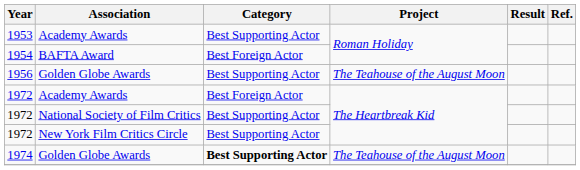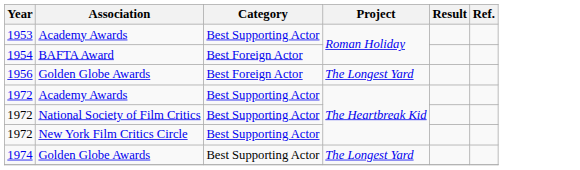1956 | Category: Best Supporting Actor -> Best Foreign Actor
1956 | Project: The Teahouse of the August Moon -> The Longest Yard
1972 / Academy Awards | Category: Best Foreign Actor -> Best Supporting Actor
1974 | Category: bold -> normal
1974 | Project: The Teahouse of the August Moon -> The Longest Yard
